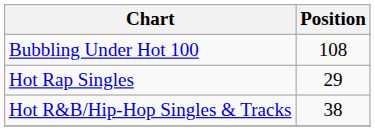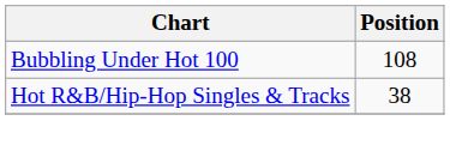- row: Hot Rap Singles | 29
